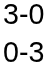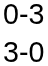rows swapped: 3-0 <-> 0-3
